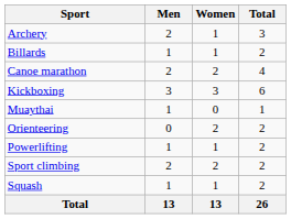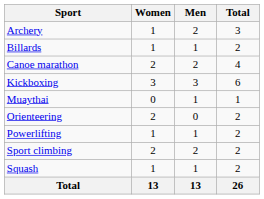columns swapped: Men <-> Women
